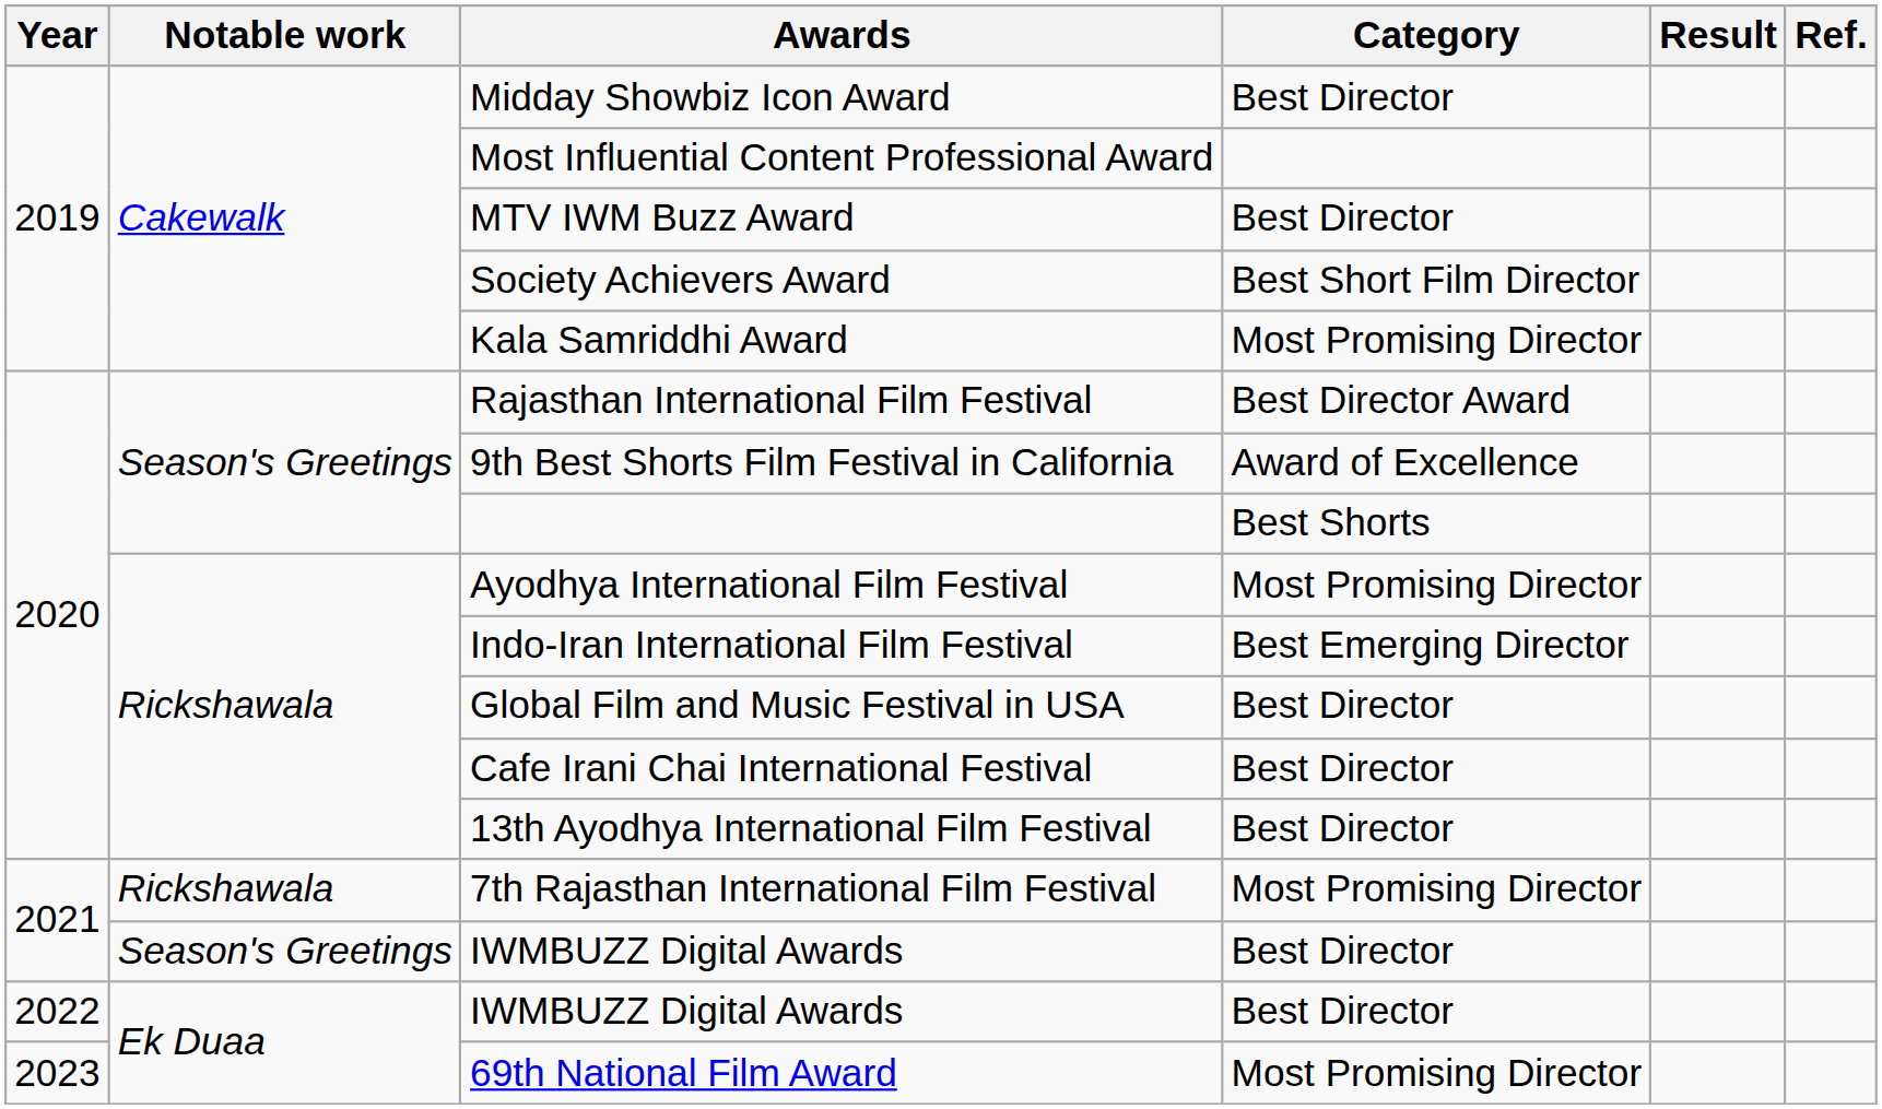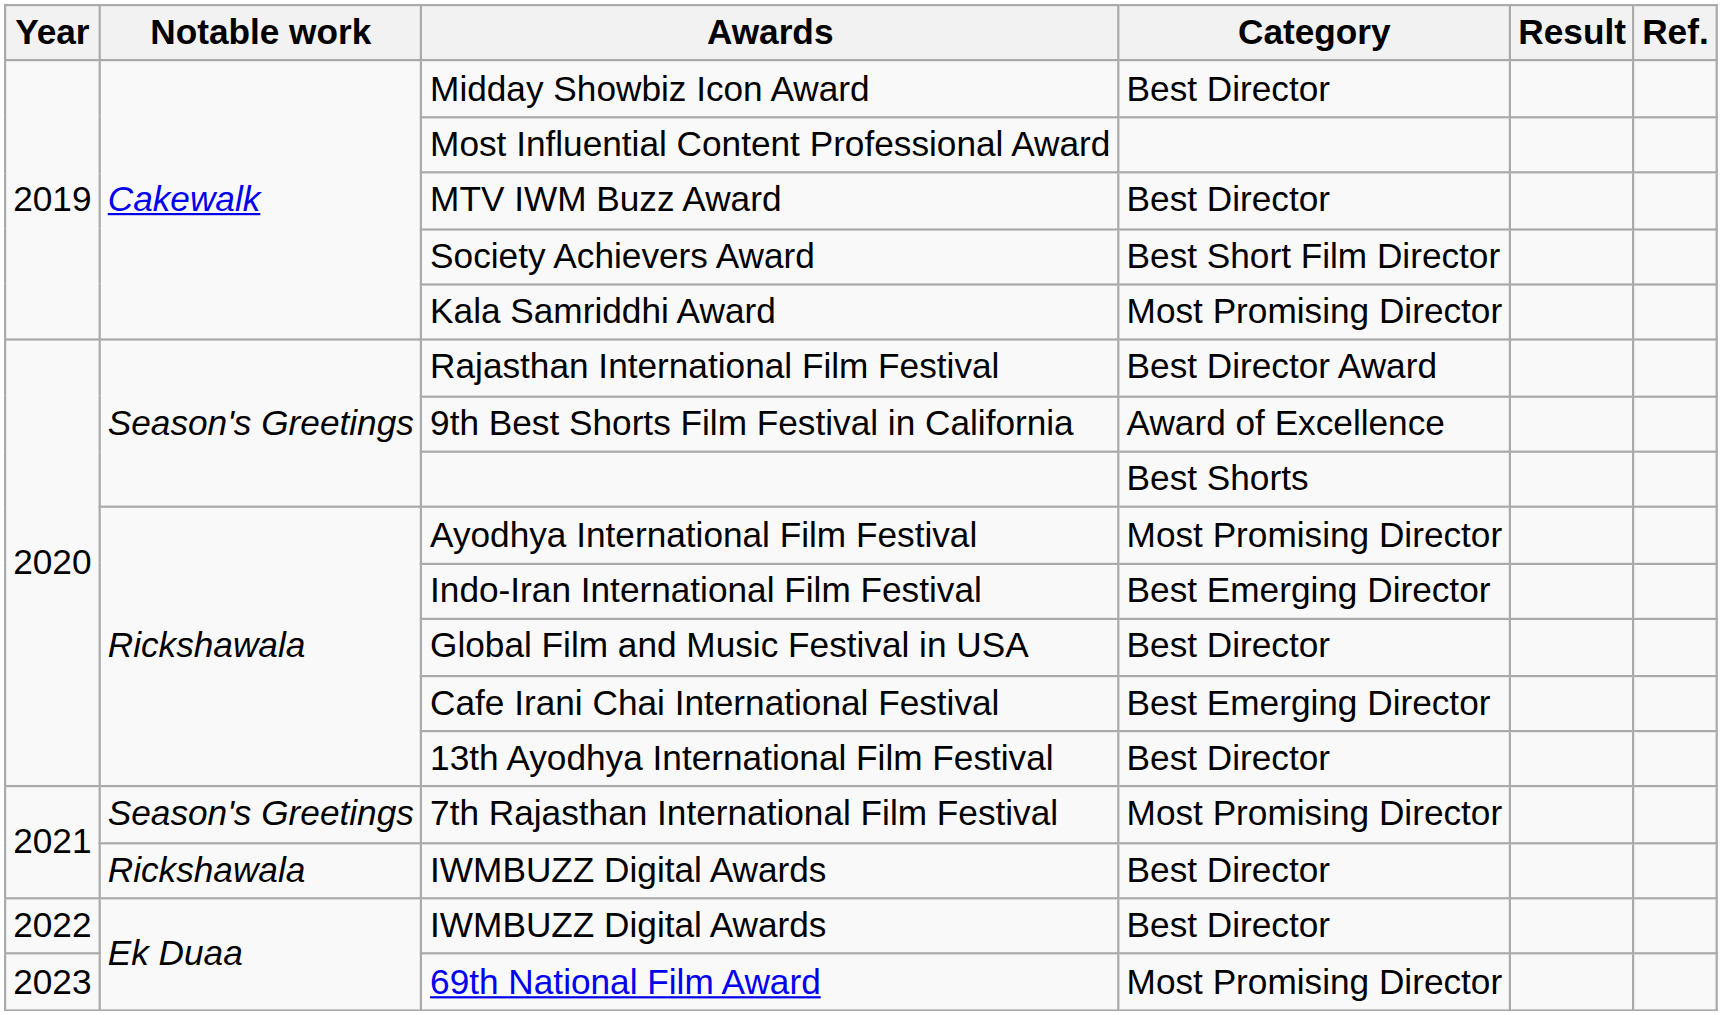Cafe Irani Chai International Festival | Category: Best Director -> Best Emerging Director
7th Rajasthan International Film Festival | Notable work: Rickshawala -> Season's Greetings
2021 / IWMBUZZ Digital Awards | Notable work: Season's Greetings -> Rickshawala
